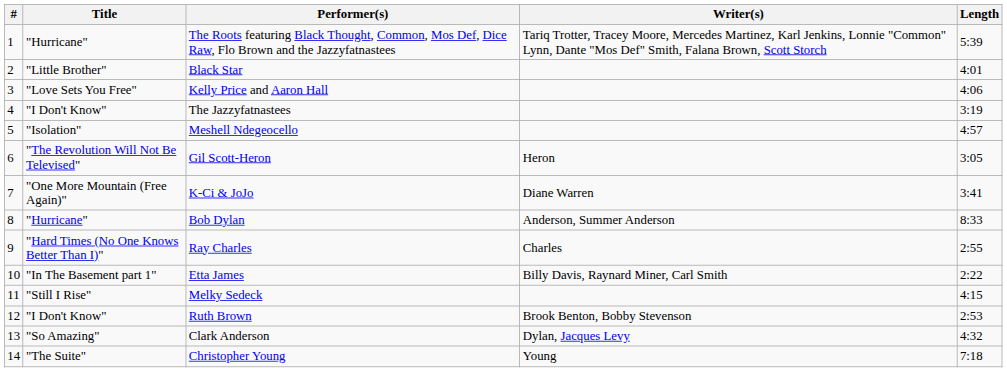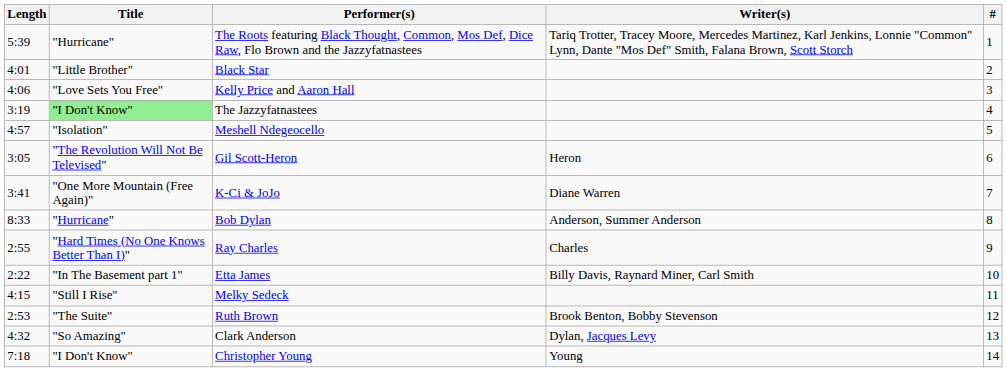columns swapped: # <-> Length
The Jazzyfatnastees | Title: no background -> lightgreen background
Ruth Brown | Title: "I Don't Know" -> "The Suite"
Christopher Young | Title: "The Suite" -> "I Don't Know"
